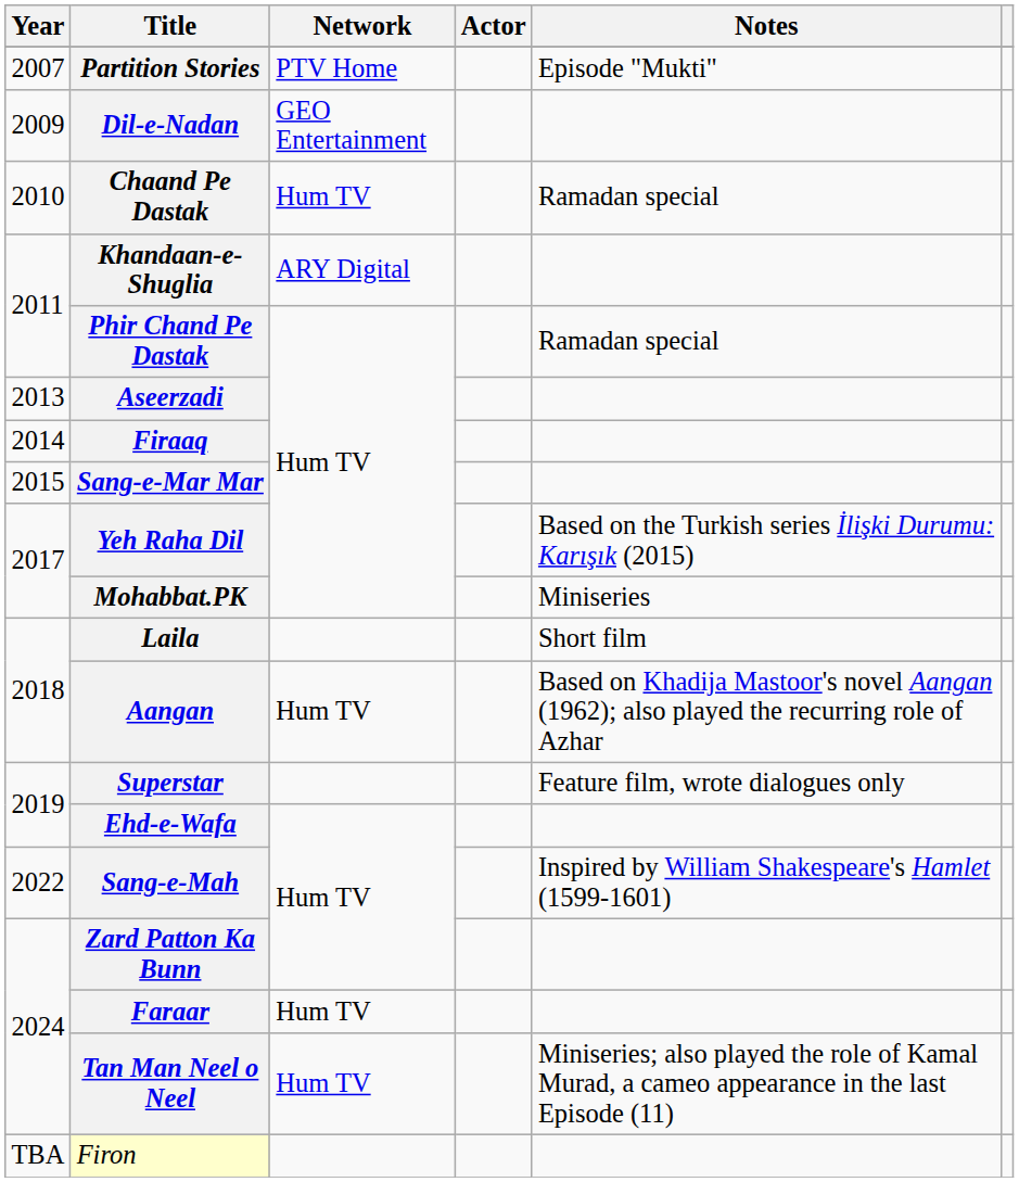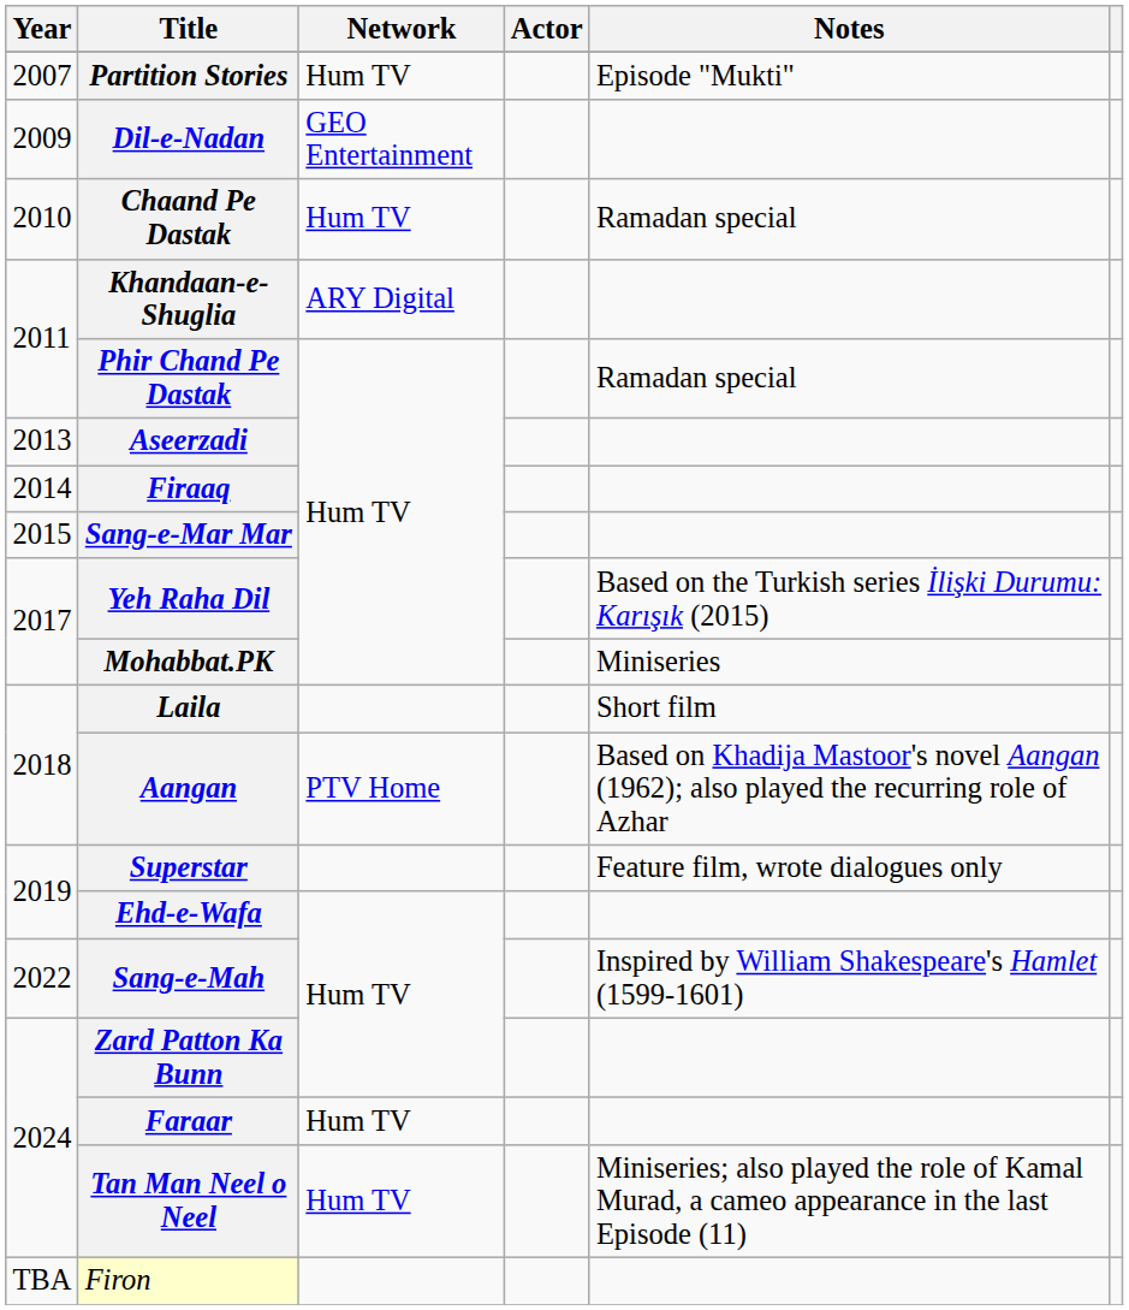Partition Stories | Network: PTV Home -> Hum TV
Aangan | Network: Hum TV -> PTV Home
